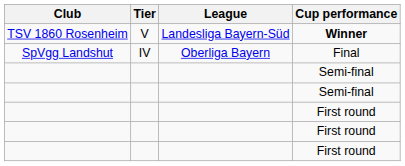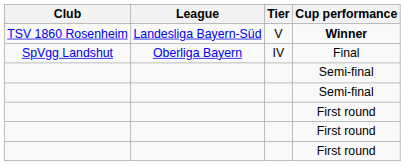columns swapped: League <-> Tier
